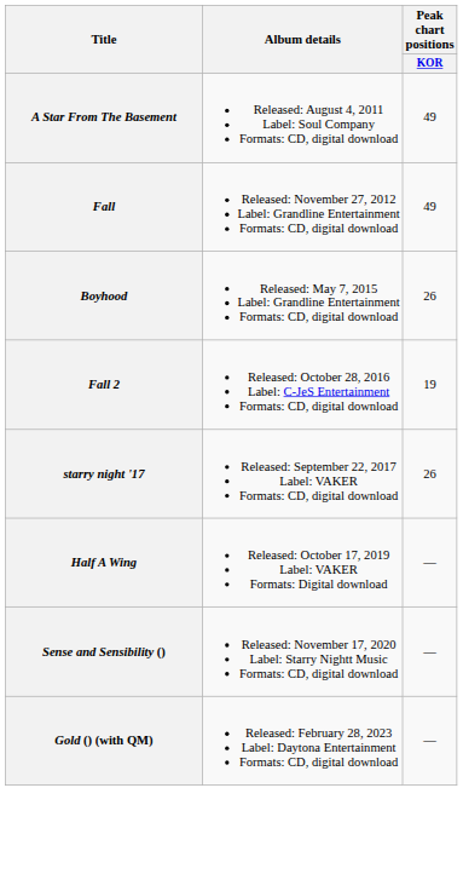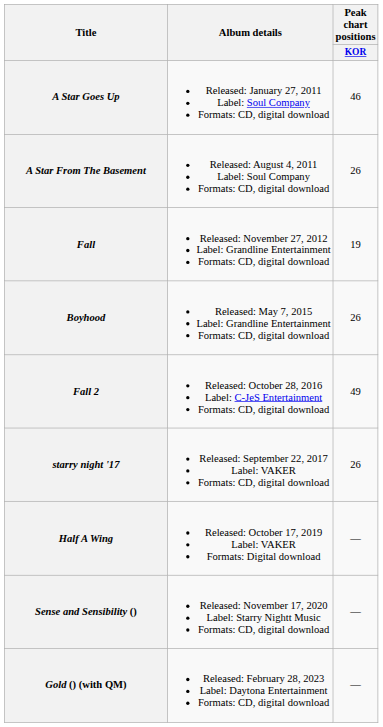+ row: A Star Goes Up | Released: January 27, 2011 Label: Soul Company Formats: CD, digital download | 46
A Star From The Basement | Peak chart positions / KOR: 49 -> 26
Fall | Peak chart positions / KOR: 49 -> 19
Fall 2 | Peak chart positions / KOR: 19 -> 49
